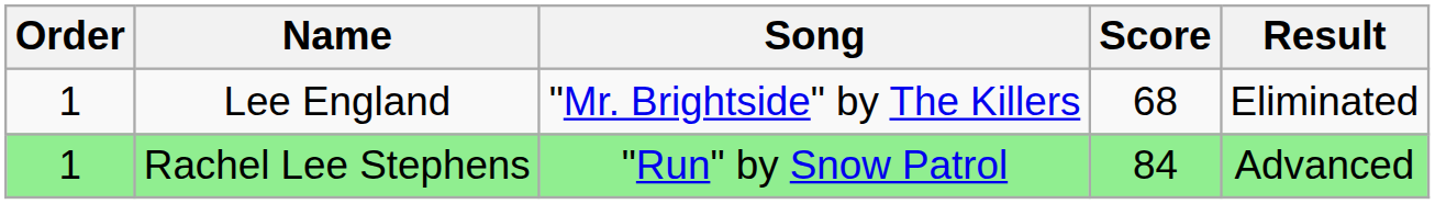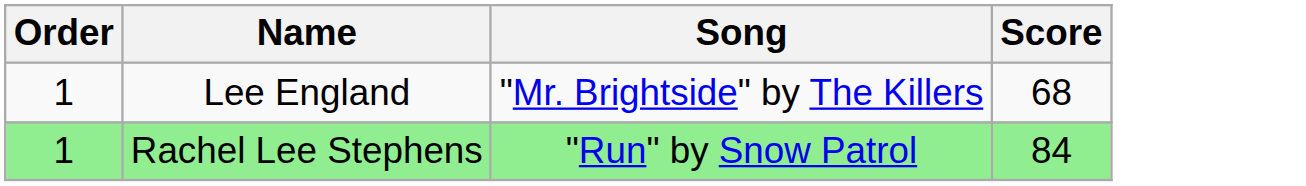- column: Result | Eliminated | Advanced
